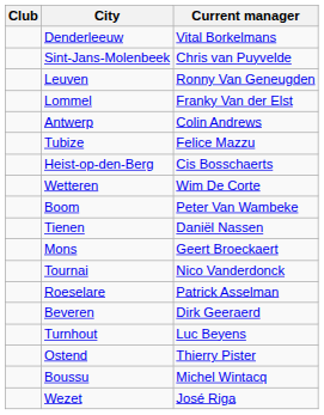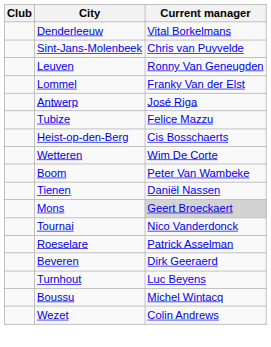Antwerp | Current manager: Colin Andrews -> José Riga
Mons | Current manager: no background -> lightgrey background
- row: Ostend | Thierry Pister
Wezet | Current manager: José Riga -> Colin Andrews
